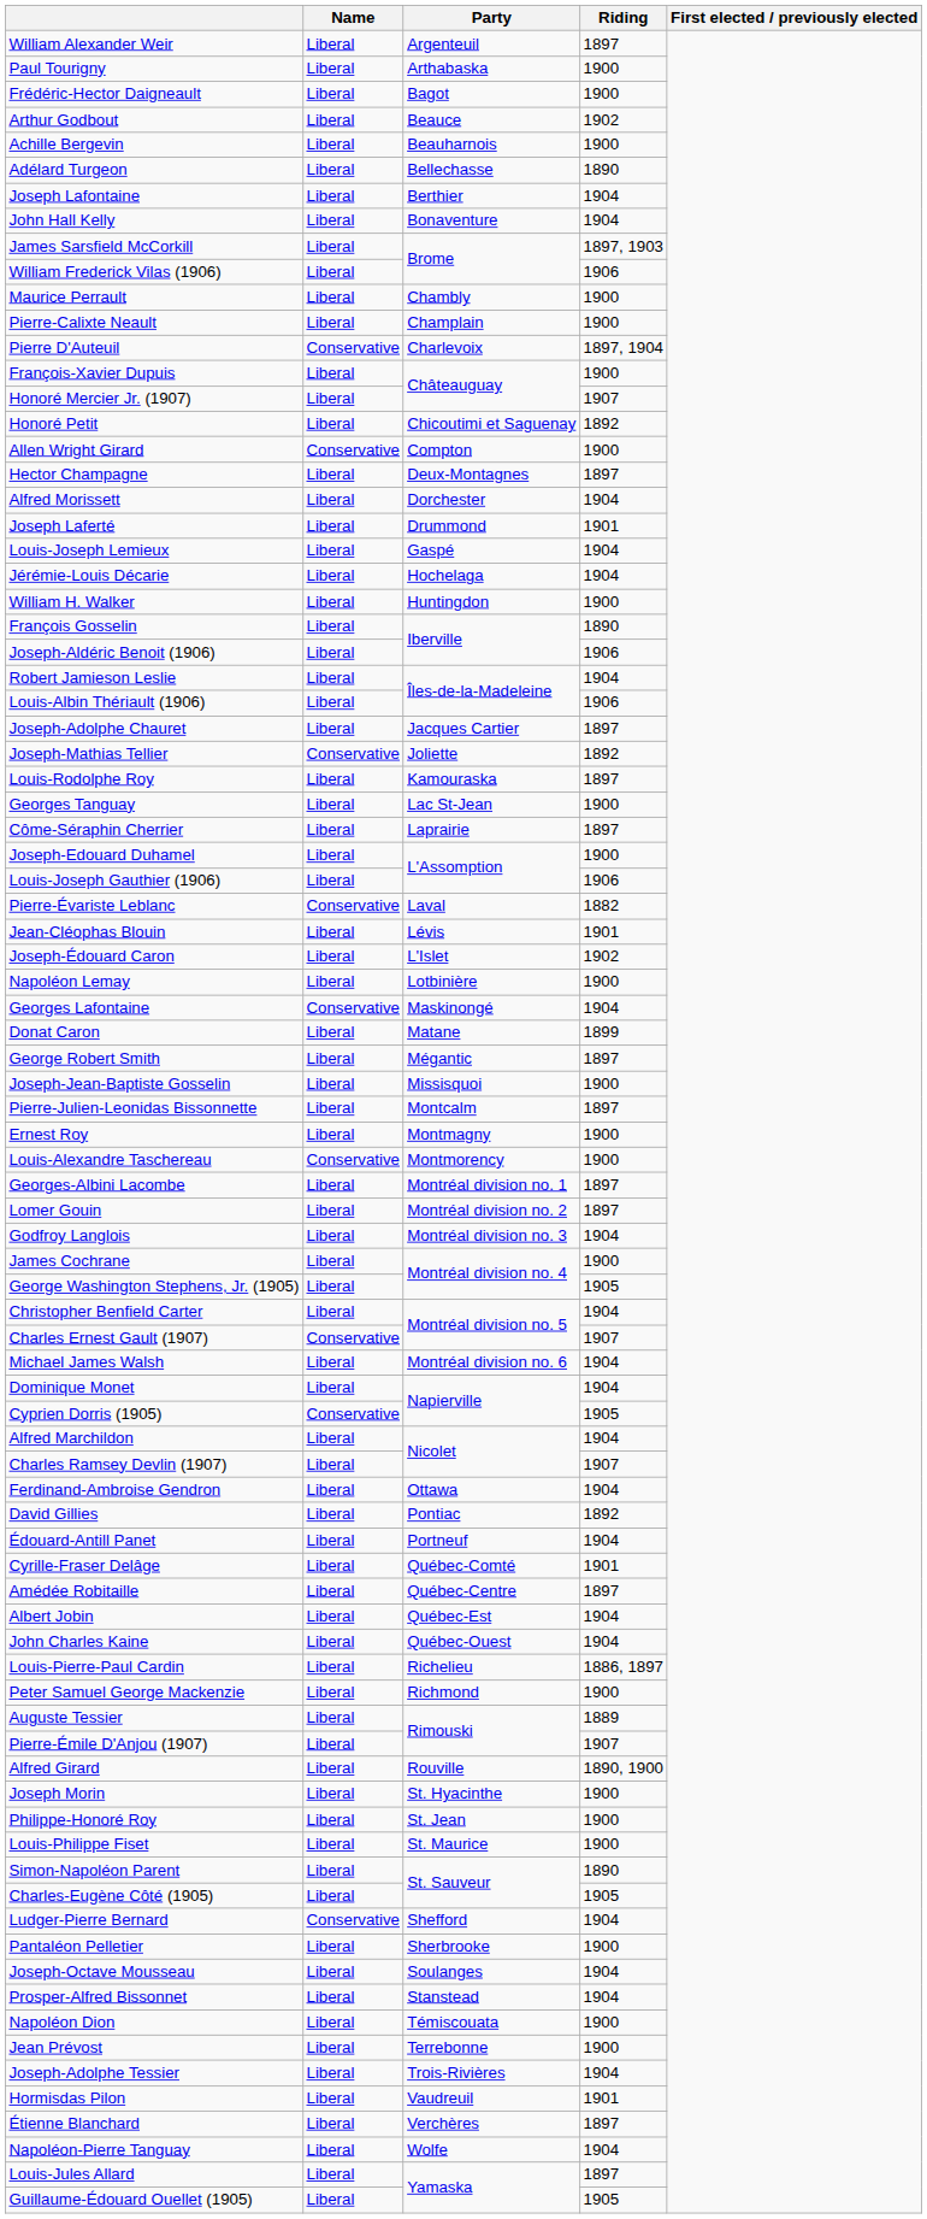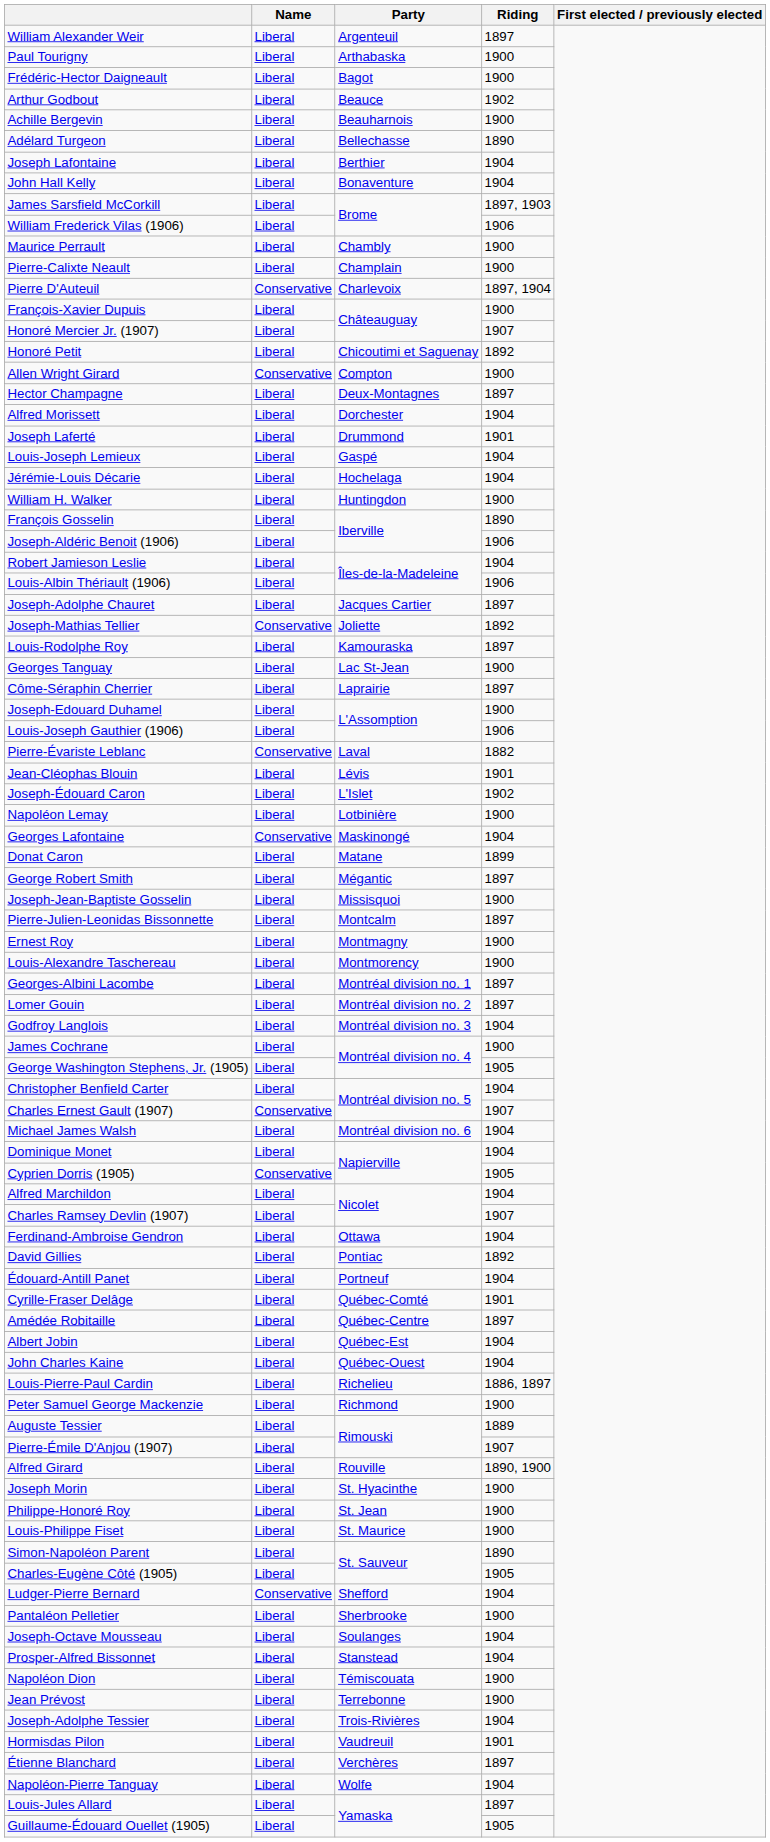Louis-Alexandre Taschereau | Name: Conservative -> Liberal
